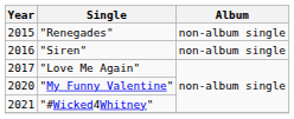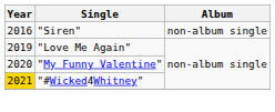- row: 2015 | "Renegades" | non-album single
"Love Me Again" | Year: 2017 -> 2019
"#Wicked4Whitney" | Year: no background -> gold background
